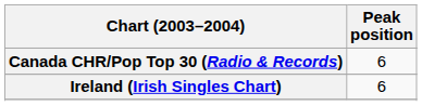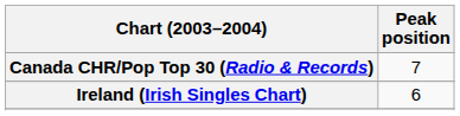Canada CHR/Pop Top 30 (Radio & Records) | Peak position: 6 -> 7
